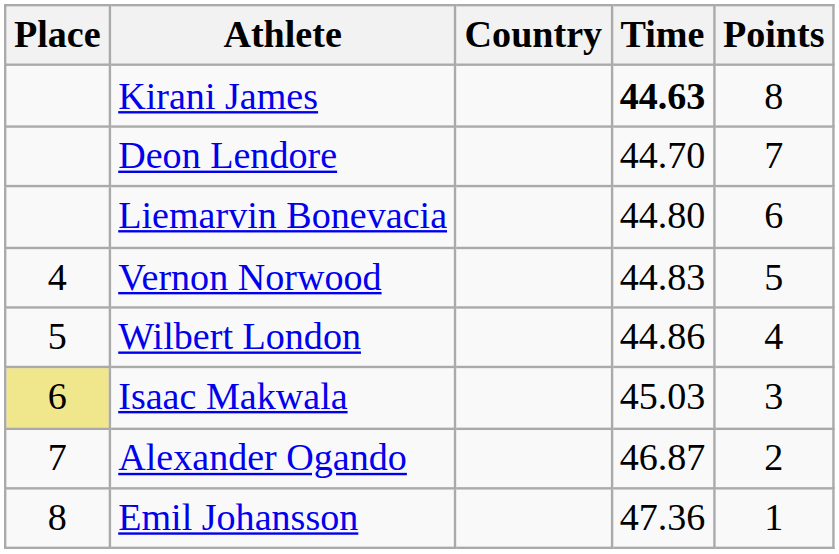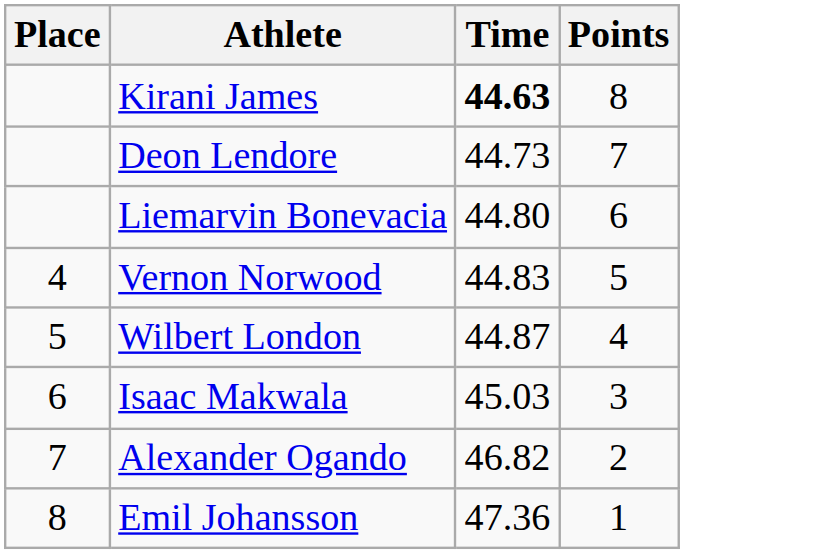- column: Country
Deon Lendore | Time: 44.70 -> 44.73
Wilbert London | Time: 44.86 -> 44.87
Isaac Makwala | Place: khaki background -> no background
Alexander Ogando | Time: 46.87 -> 46.82
